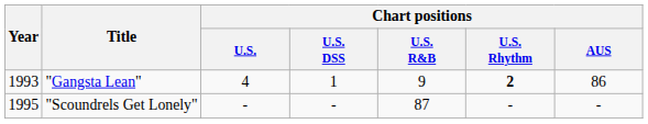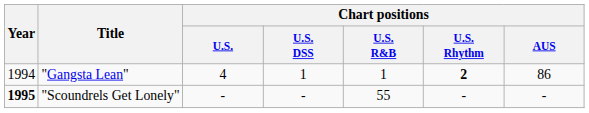"Gangsta Lean" | Year: 1993 -> 1994
"Gangsta Lean" | Chart positions / U.S. R&B: 9 -> 1
"Scoundrels Get Lonely" | Year: normal -> bold
"Scoundrels Get Lonely" | Chart positions / U.S. R&B: 87 -> 55
